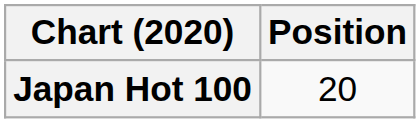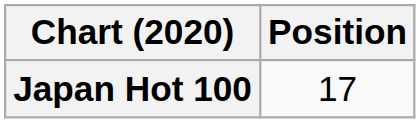Japan Hot 100 | Position: 20 -> 17
